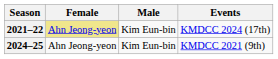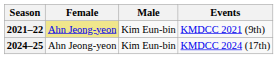2021–22 | Events: KMDCC 2024 (17th) -> KMDCC 2021 (9th)
2024–25 | Events: KMDCC 2021 (9th) -> KMDCC 2024 (17th)
